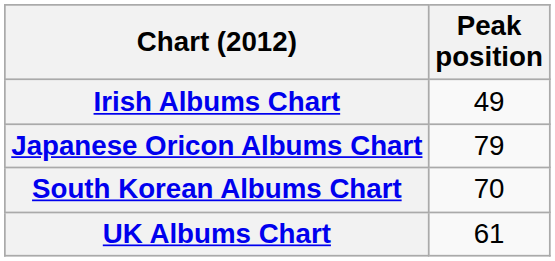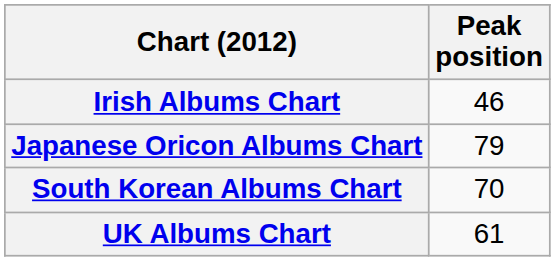Irish Albums Chart | Peak position: 49 -> 46
